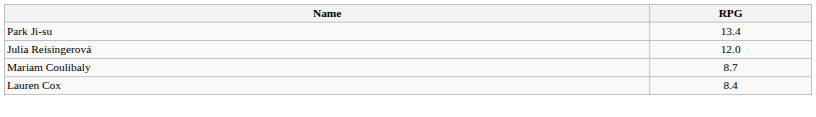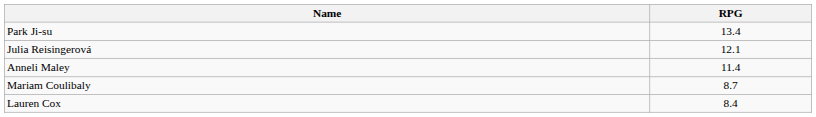Julia Reisingerová | RPG: 12.0 -> 12.1
+ row: Anneli Maley | 11.4
